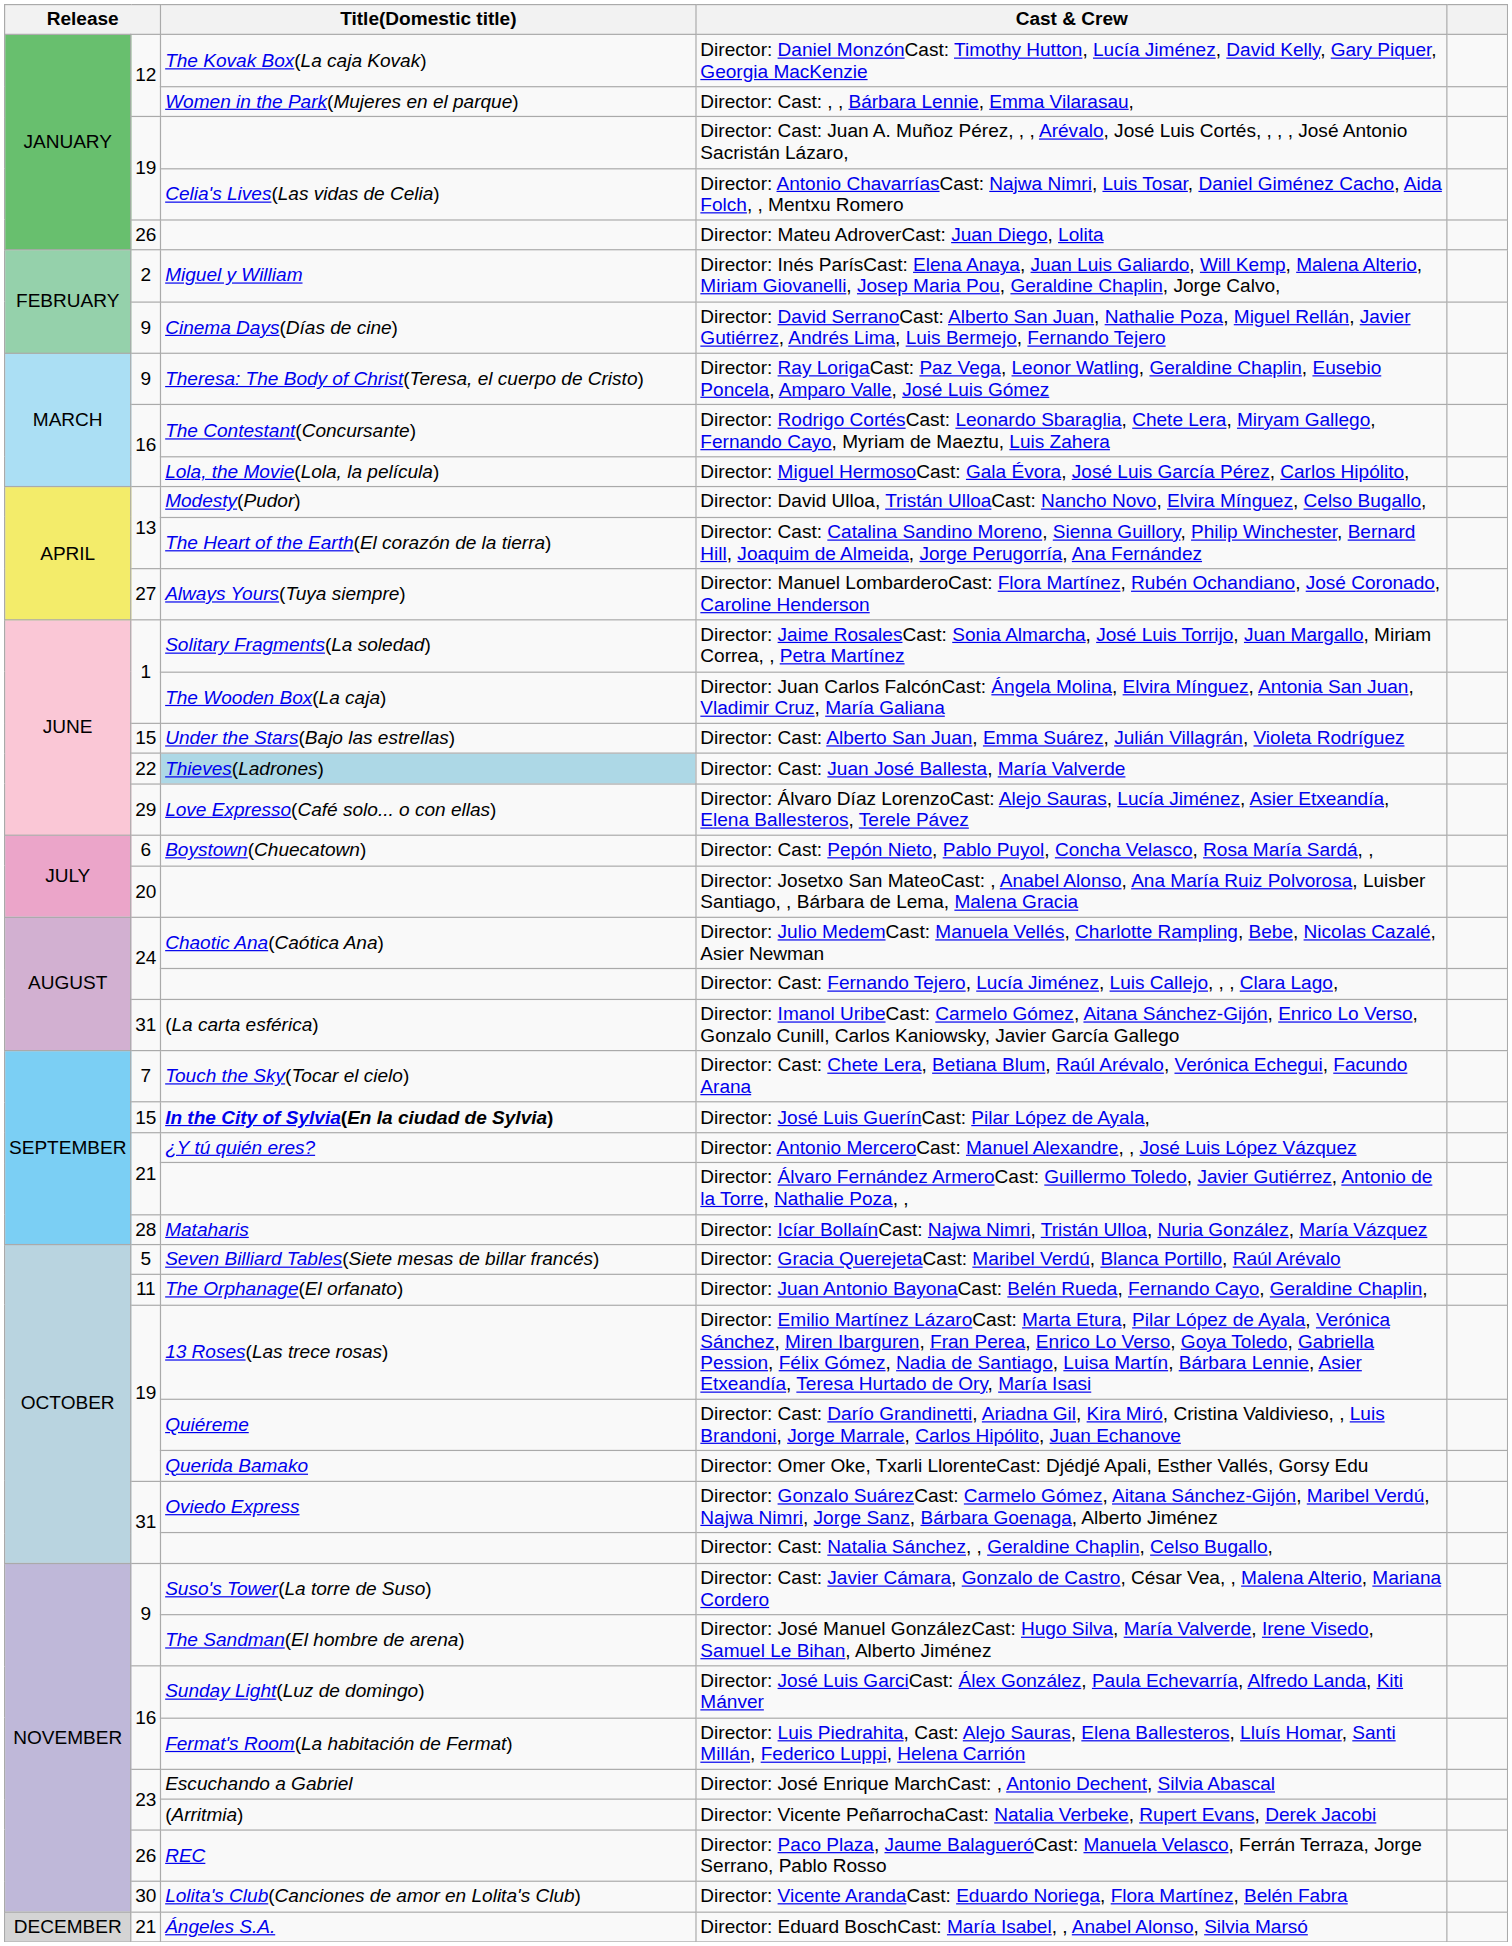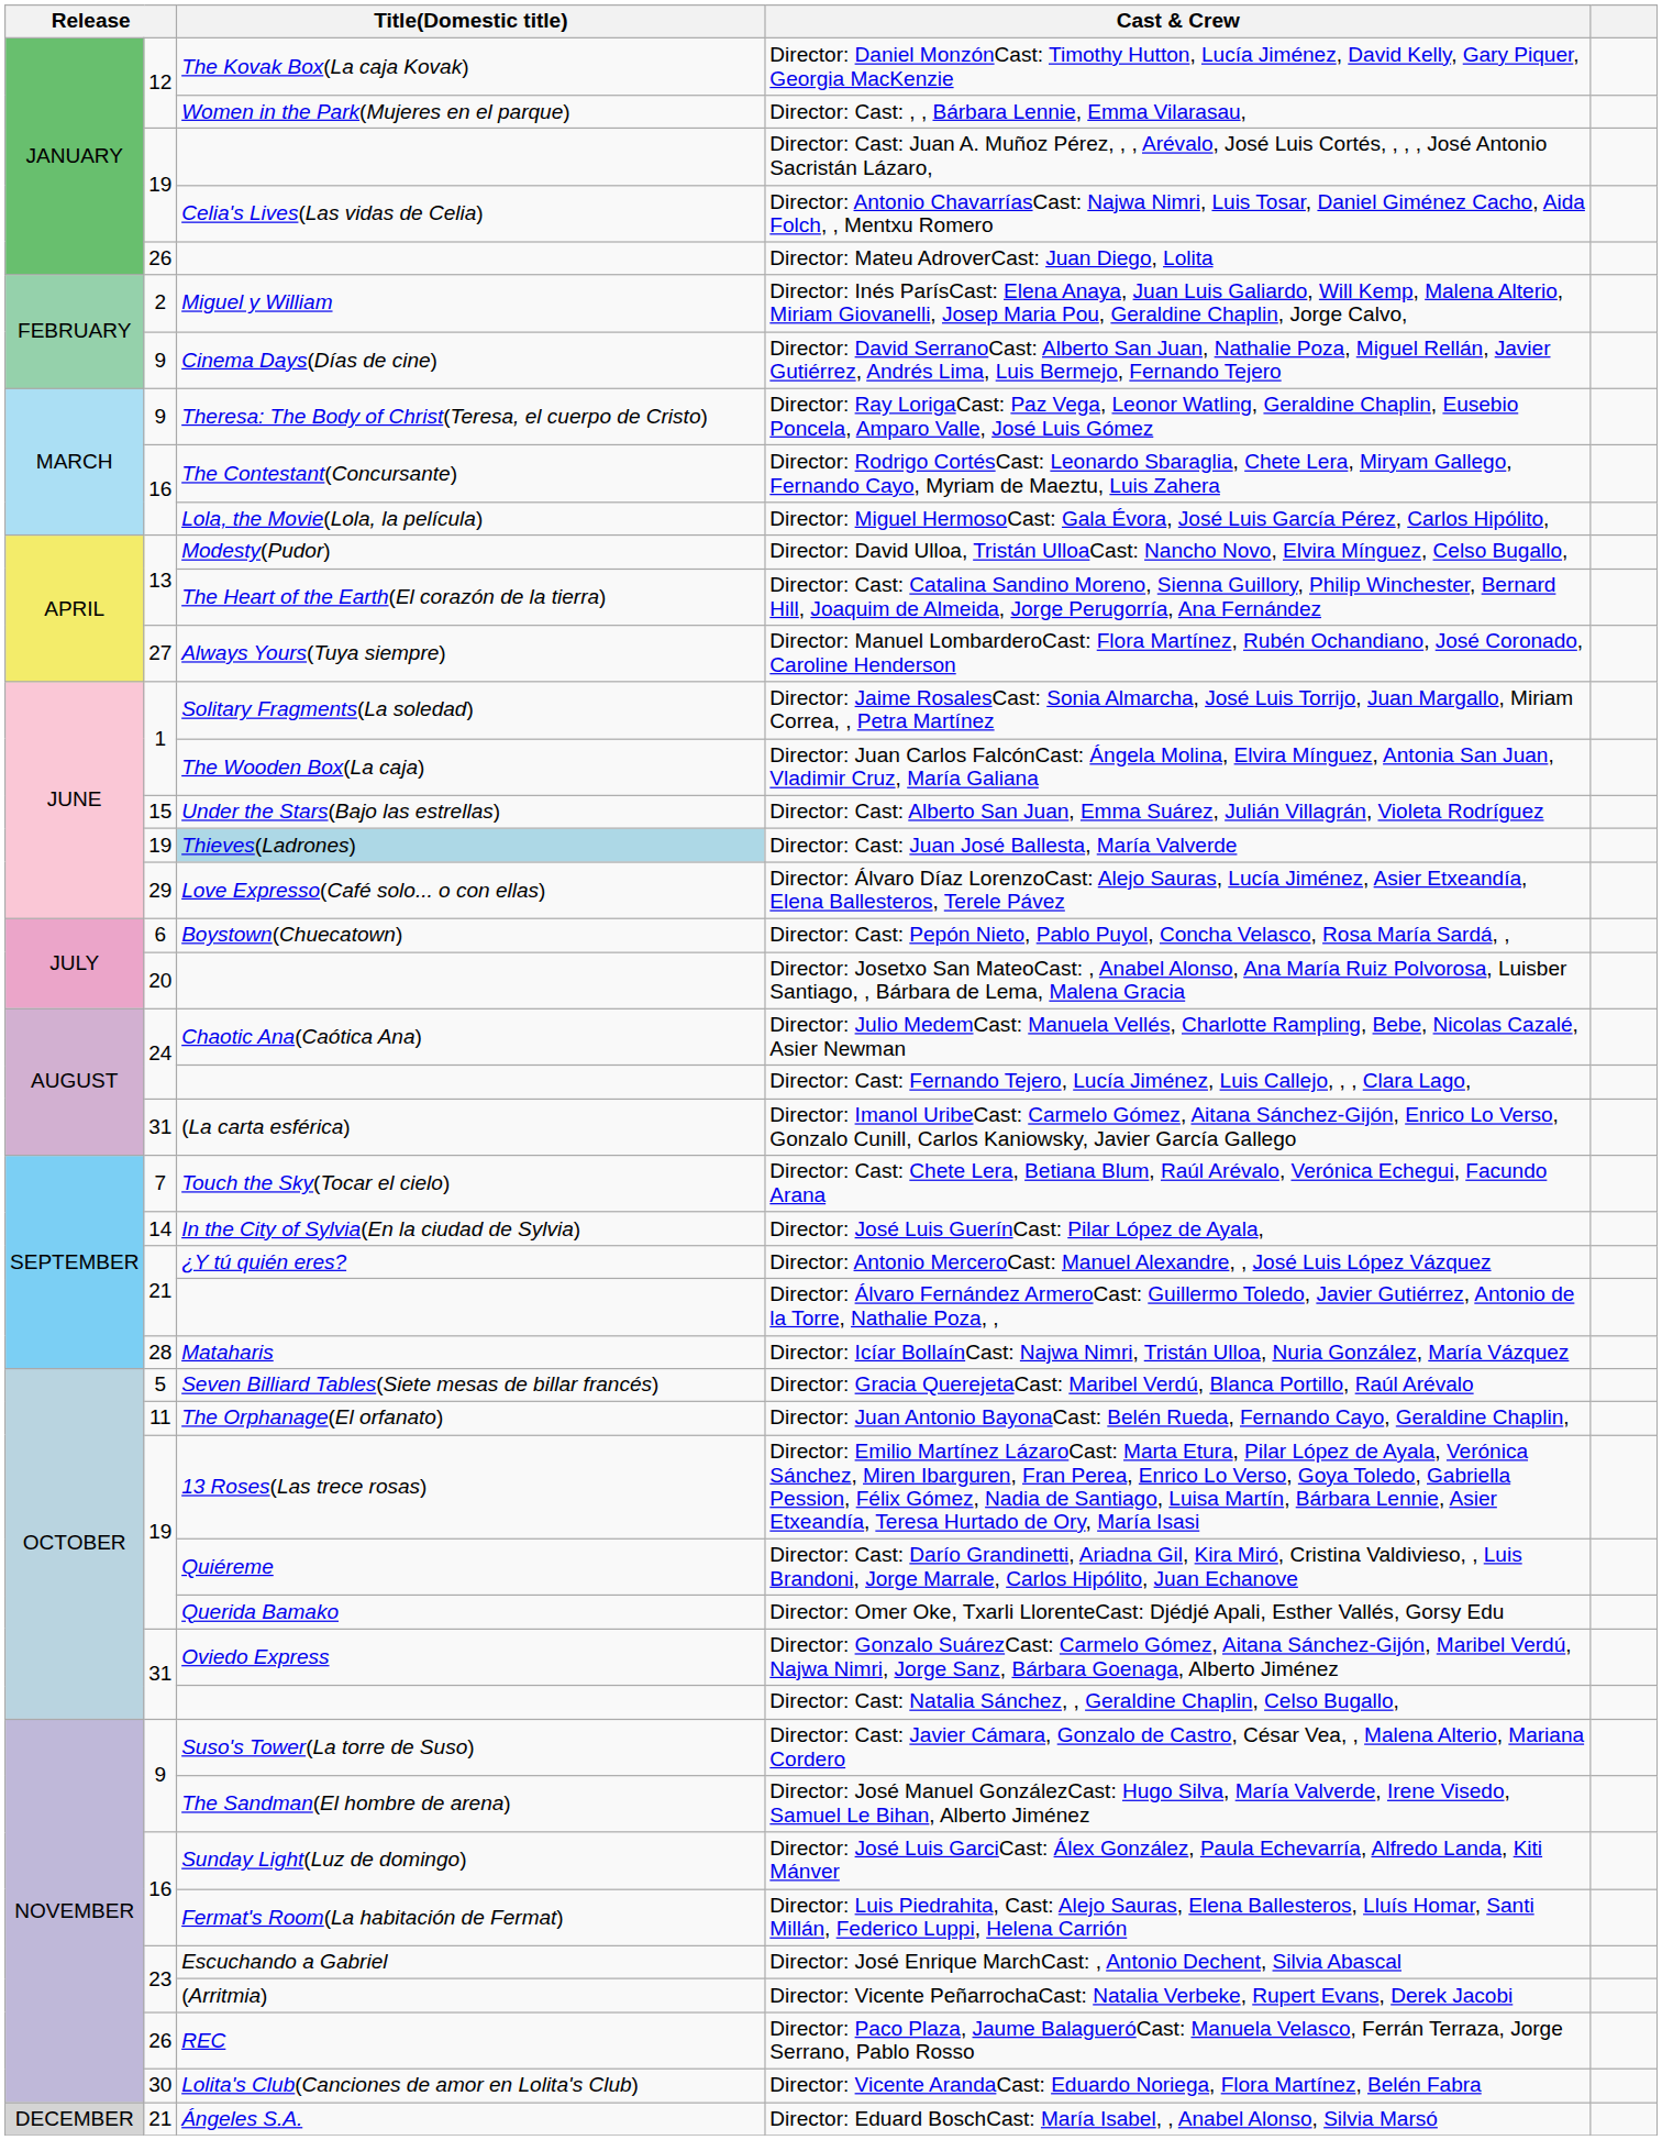Director: Cast: Juan José Ballesta, María Valverde | column 2: 22 -> 19
Director: José Luis GuerínCast: Pilar López de Ayala, | column 2: 15 -> 14
Director: José Luis GuerínCast: Pilar López de Ayala, | Title(Domestic title): bold -> normal
